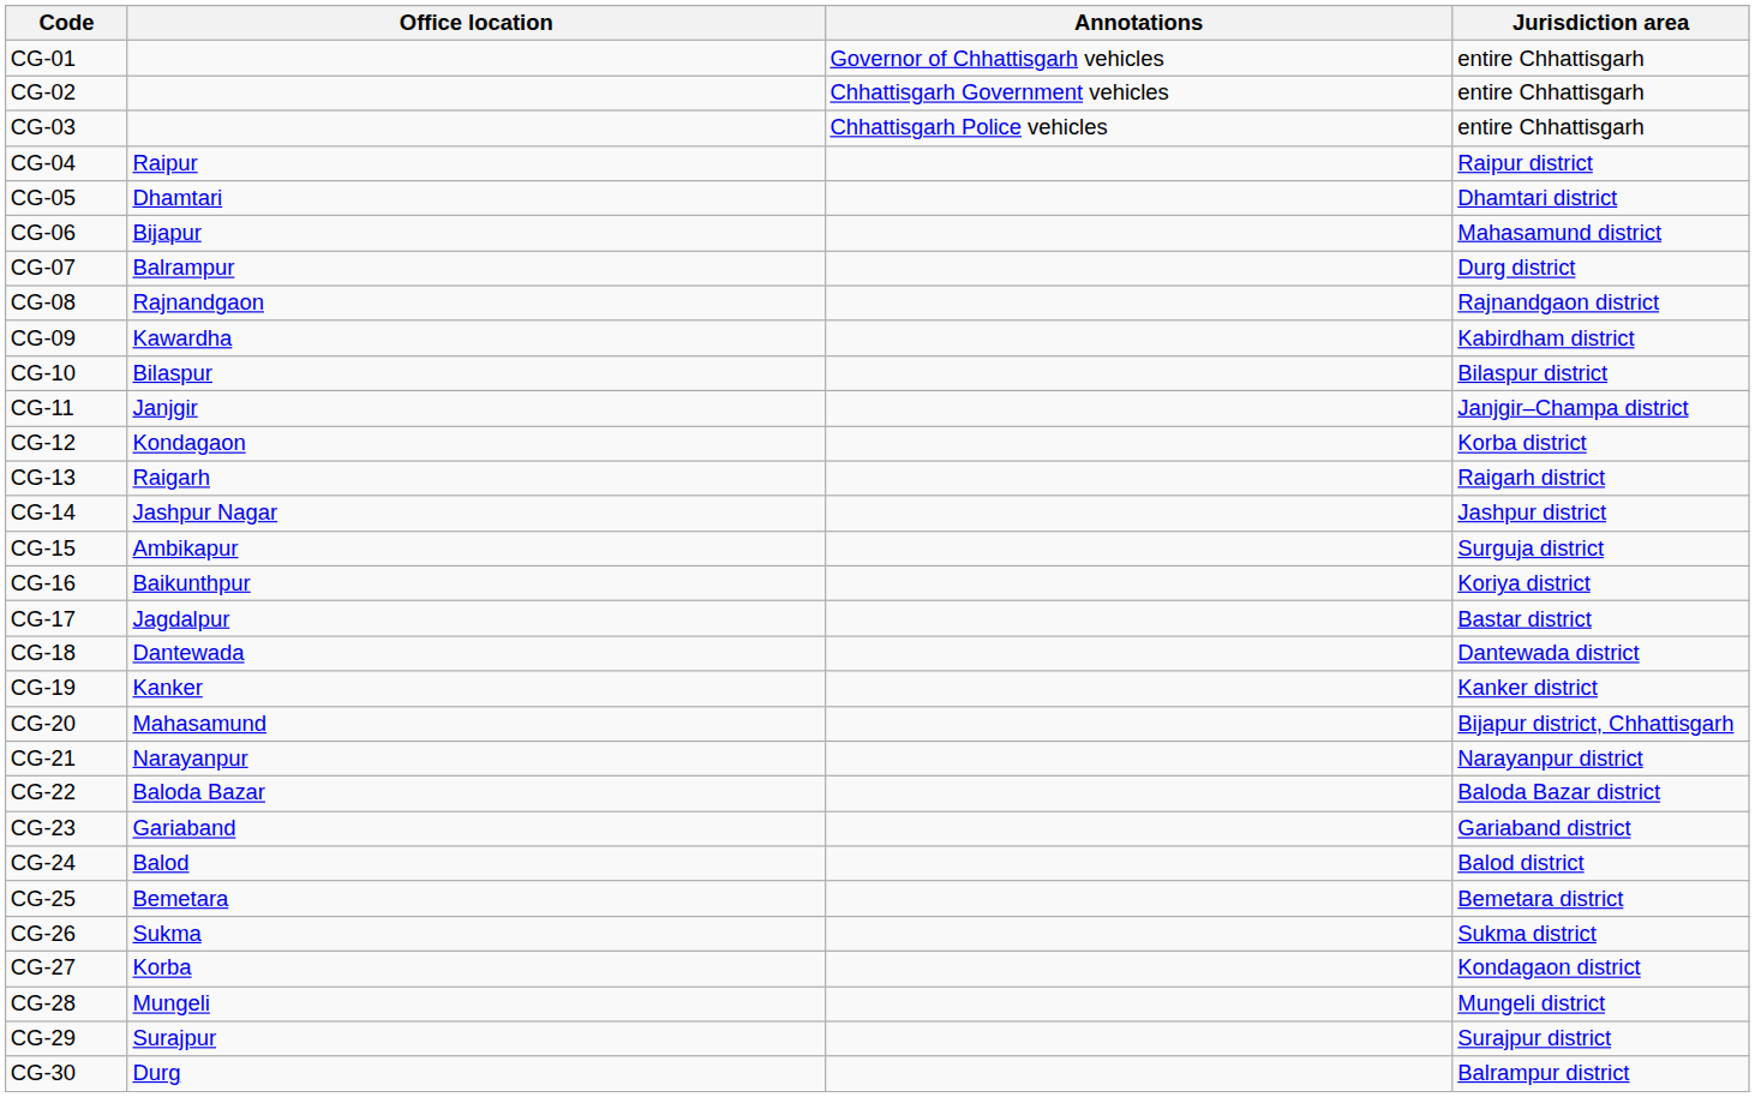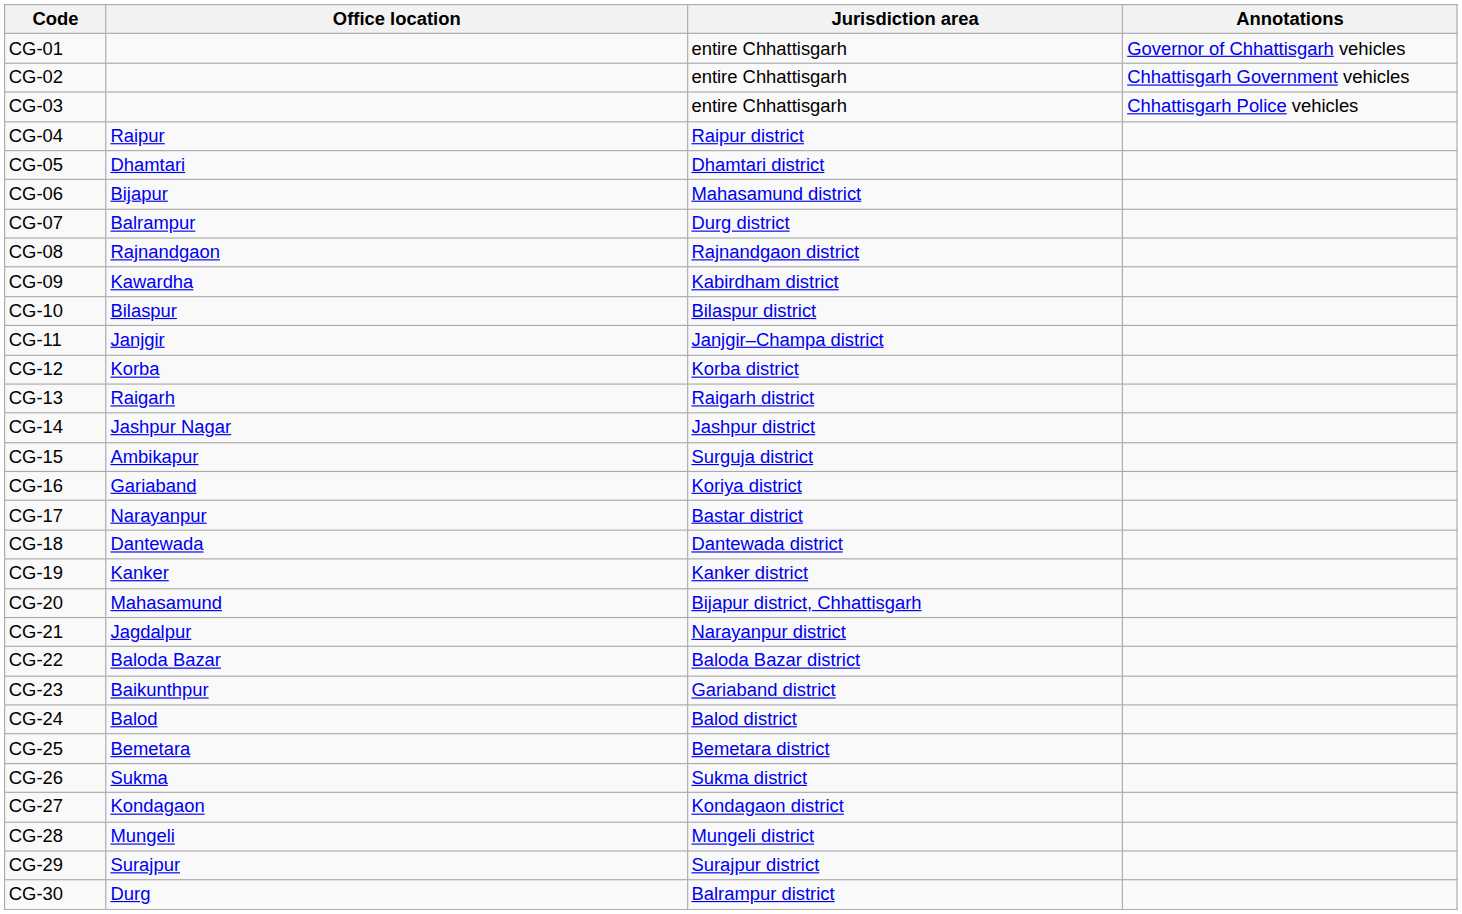columns swapped: Jurisdiction area <-> Annotations
CG-12 | Office location: Kondagaon -> Korba
CG-16 | Office location: Baikunthpur -> Gariaband
CG-17 | Office location: Jagdalpur -> Narayanpur
CG-21 | Office location: Narayanpur -> Jagdalpur
CG-23 | Office location: Gariaband -> Baikunthpur
CG-27 | Office location: Korba -> Kondagaon
